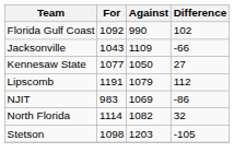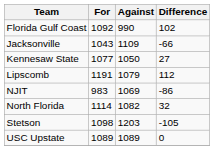+ row: USC Upstate | 1089 | 1089 | 0
